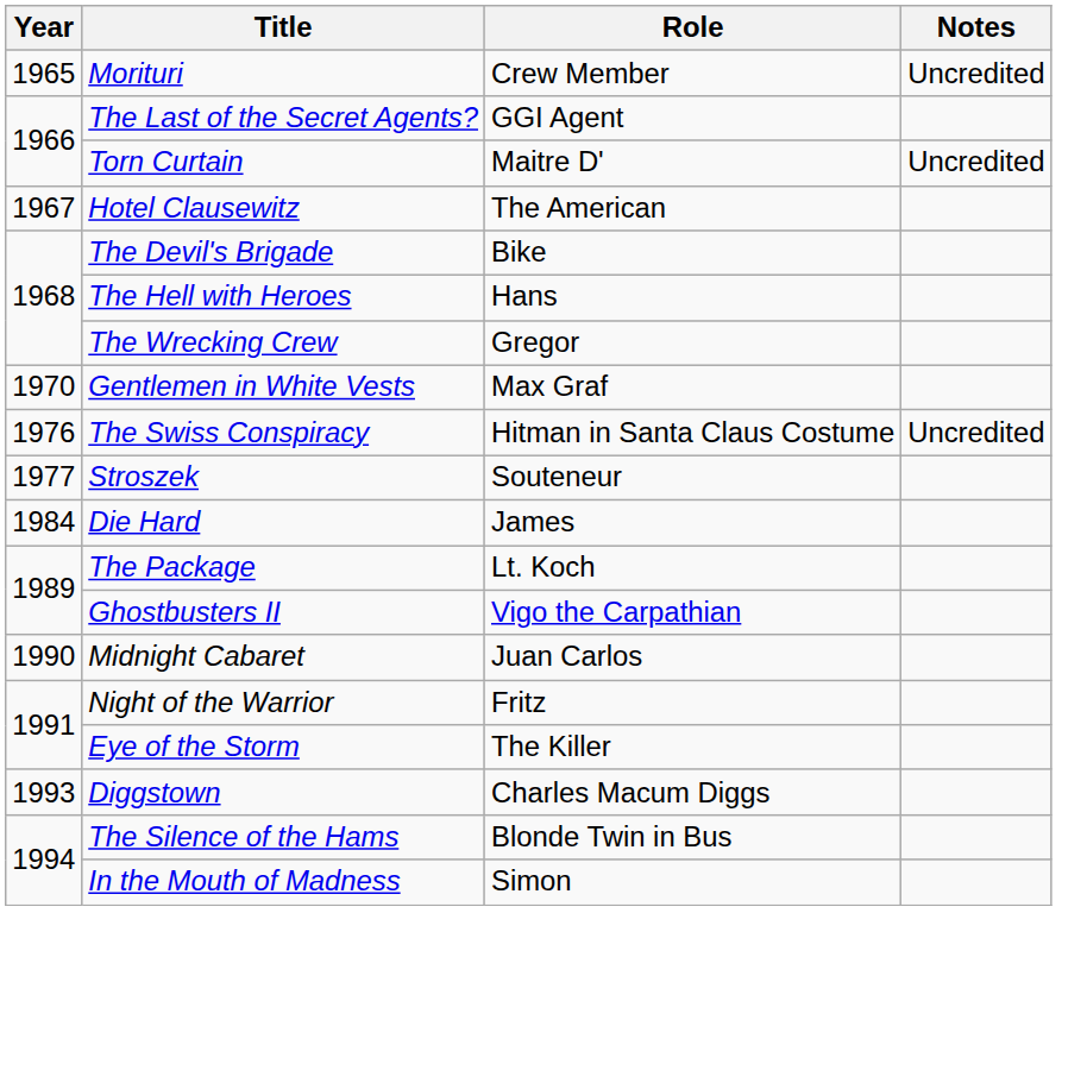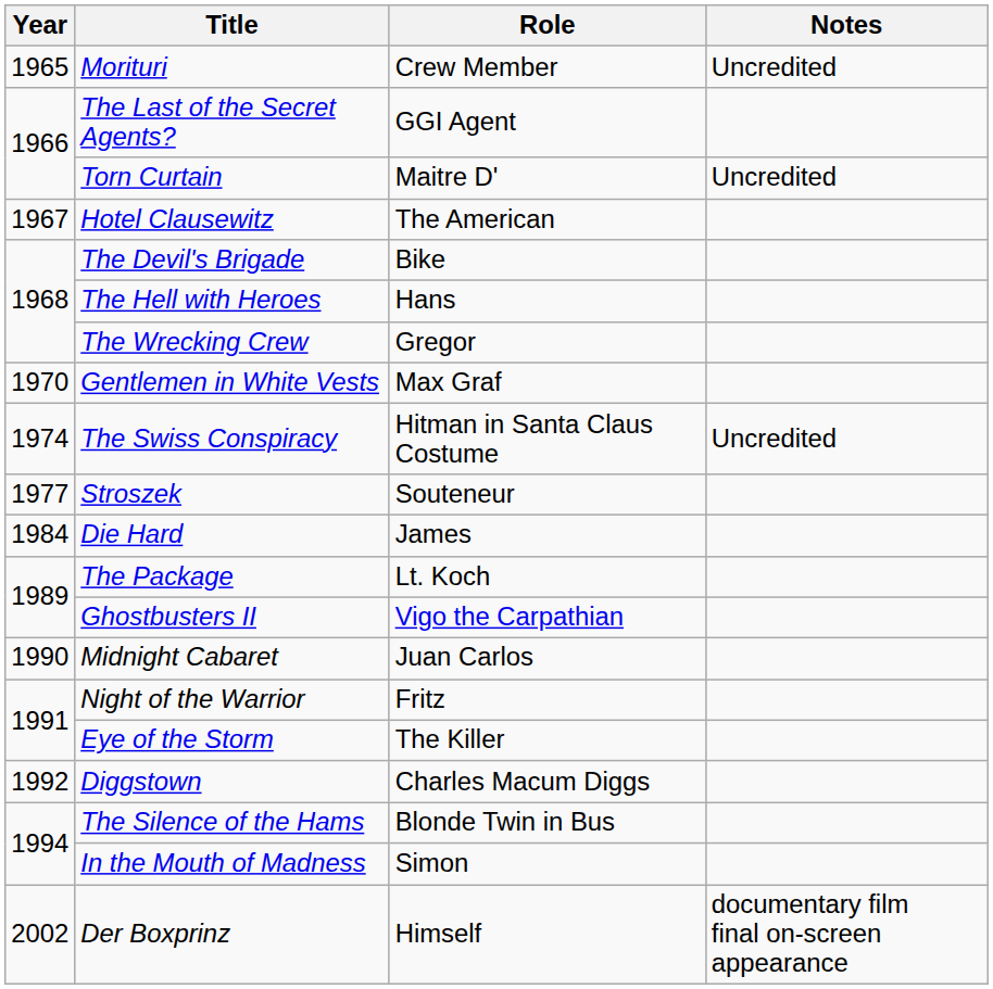The Swiss Conspiracy | Year: 1976 -> 1974
Diggstown | Year: 1993 -> 1992
+ row: 2002 | Der Boxprinz | Himself | documentary film final on-screen appearance
